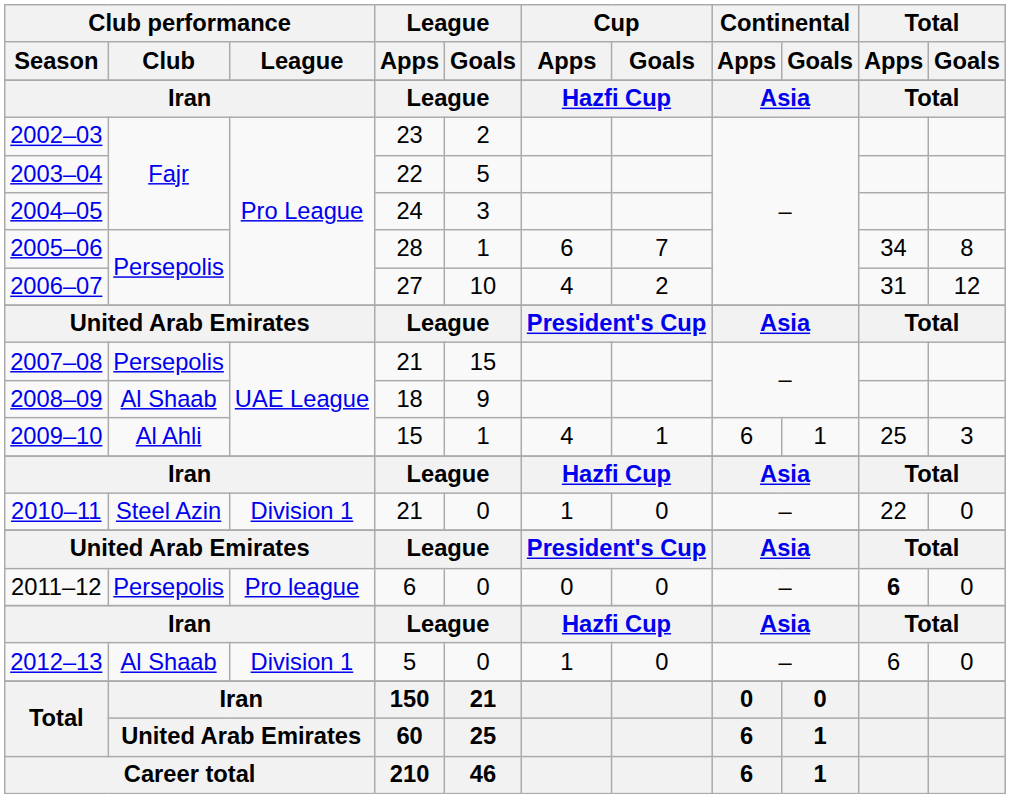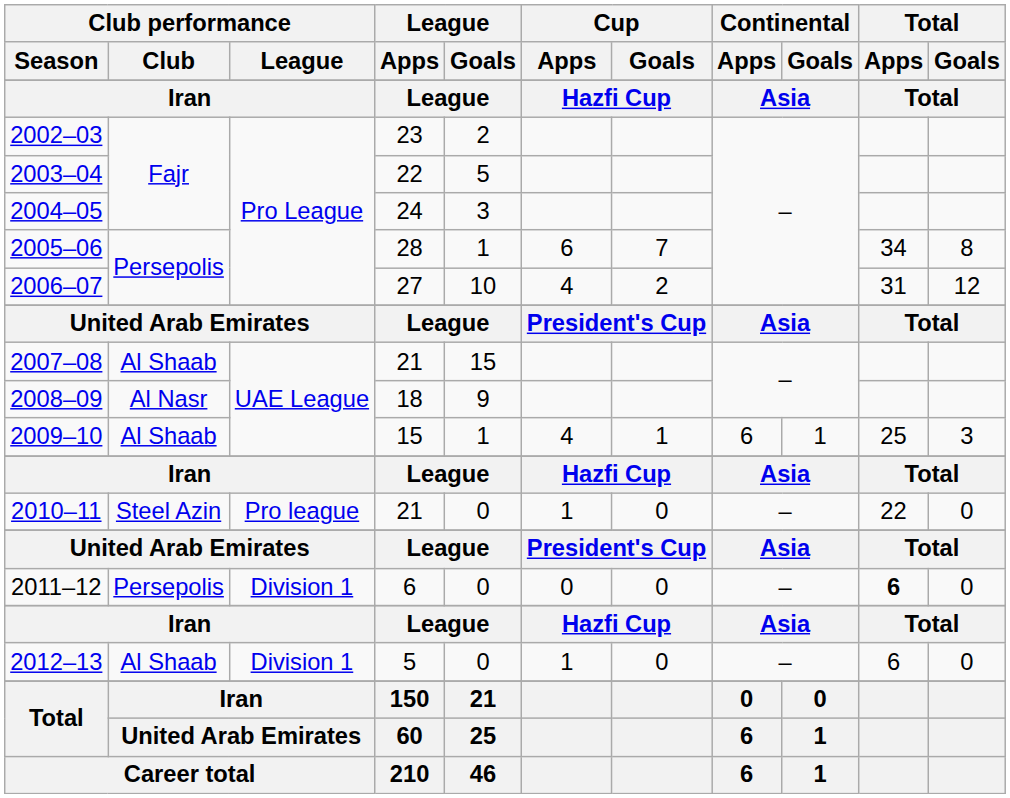2007–08 | Club performance / Club: Persepolis -> Al Shaab
2008–09 | Club performance / Club: Al Shaab -> Al Nasr
2009–10 | Club performance / Club: Al Ahli -> Al Shaab
2010–11 | Club performance / League: Division 1 -> Pro league
2011–12 | Club performance / League: Pro league -> Division 1
